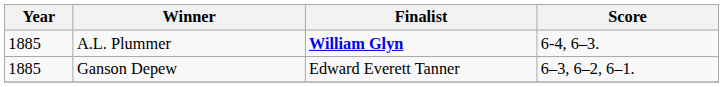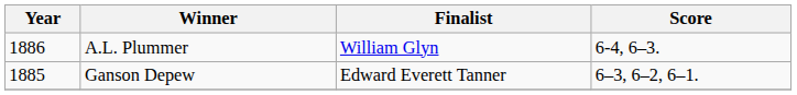A.L. Plummer | Year: 1885 -> 1886
A.L. Plummer | Finalist: bold -> normal
